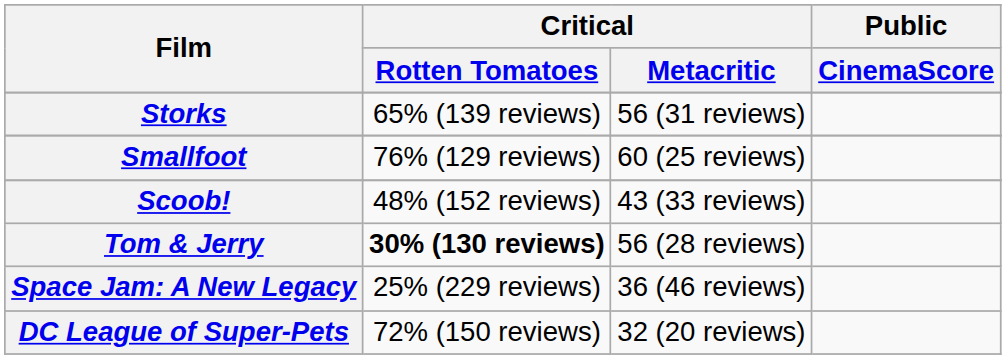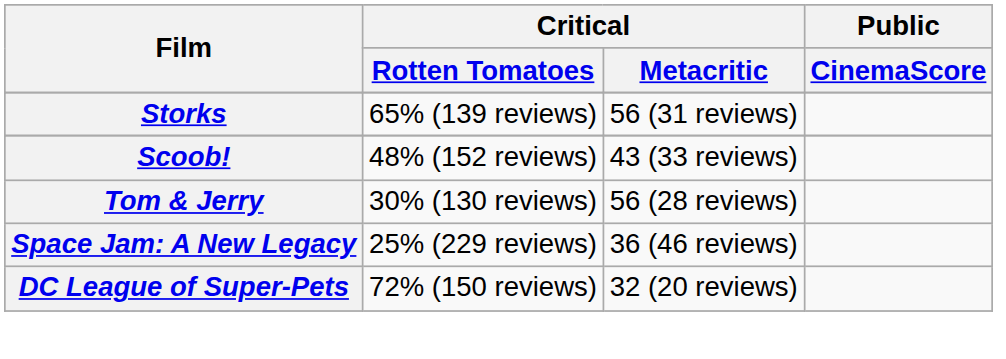- row: Smallfoot | 76% (129 reviews) | 60 (25 reviews)
Tom & Jerry | Critical / Rotten Tomatoes: bold -> normal
